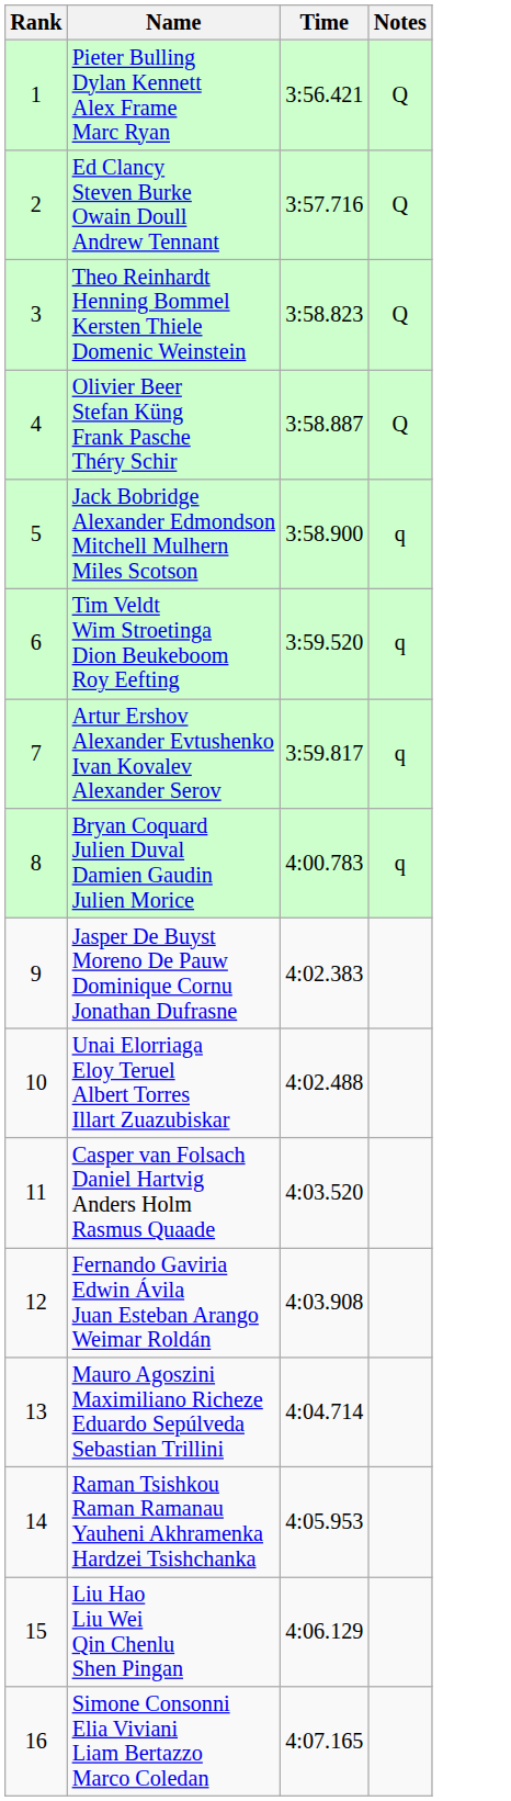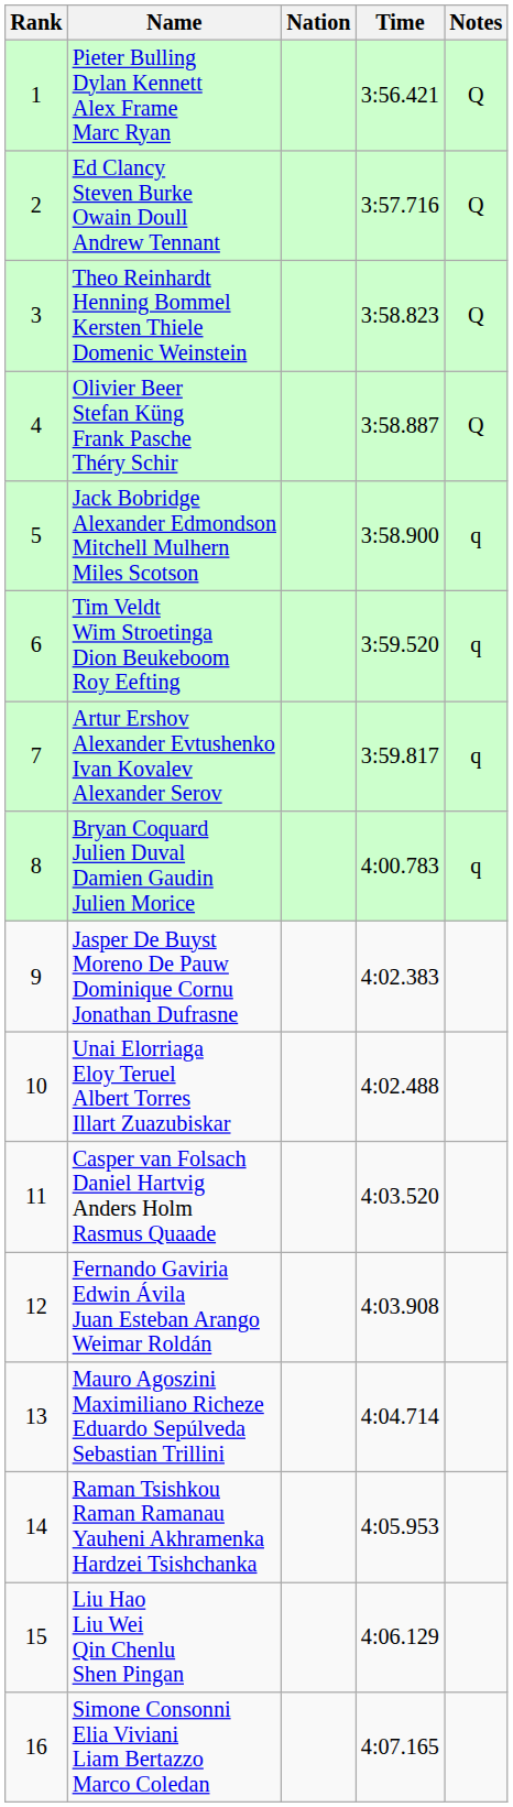+ column: Nation
